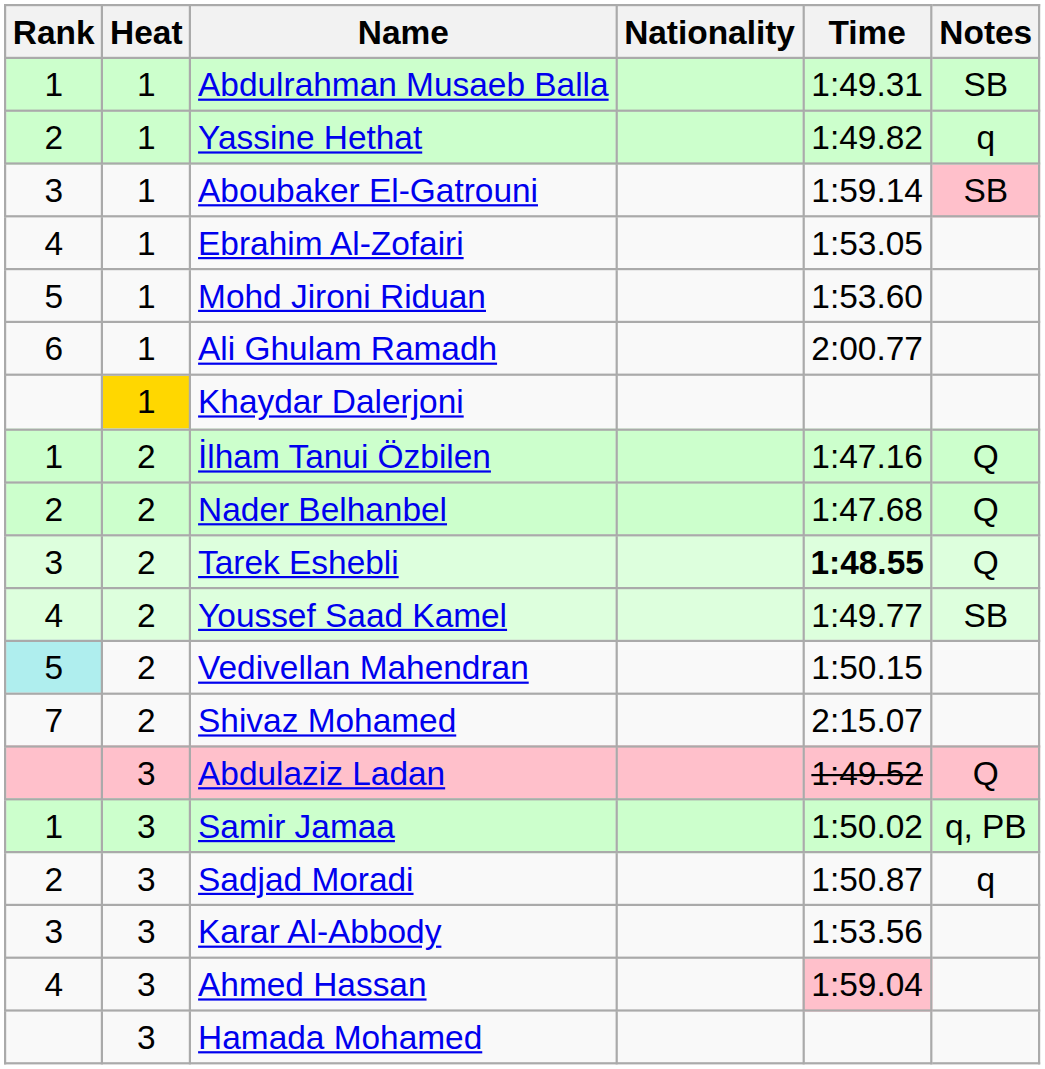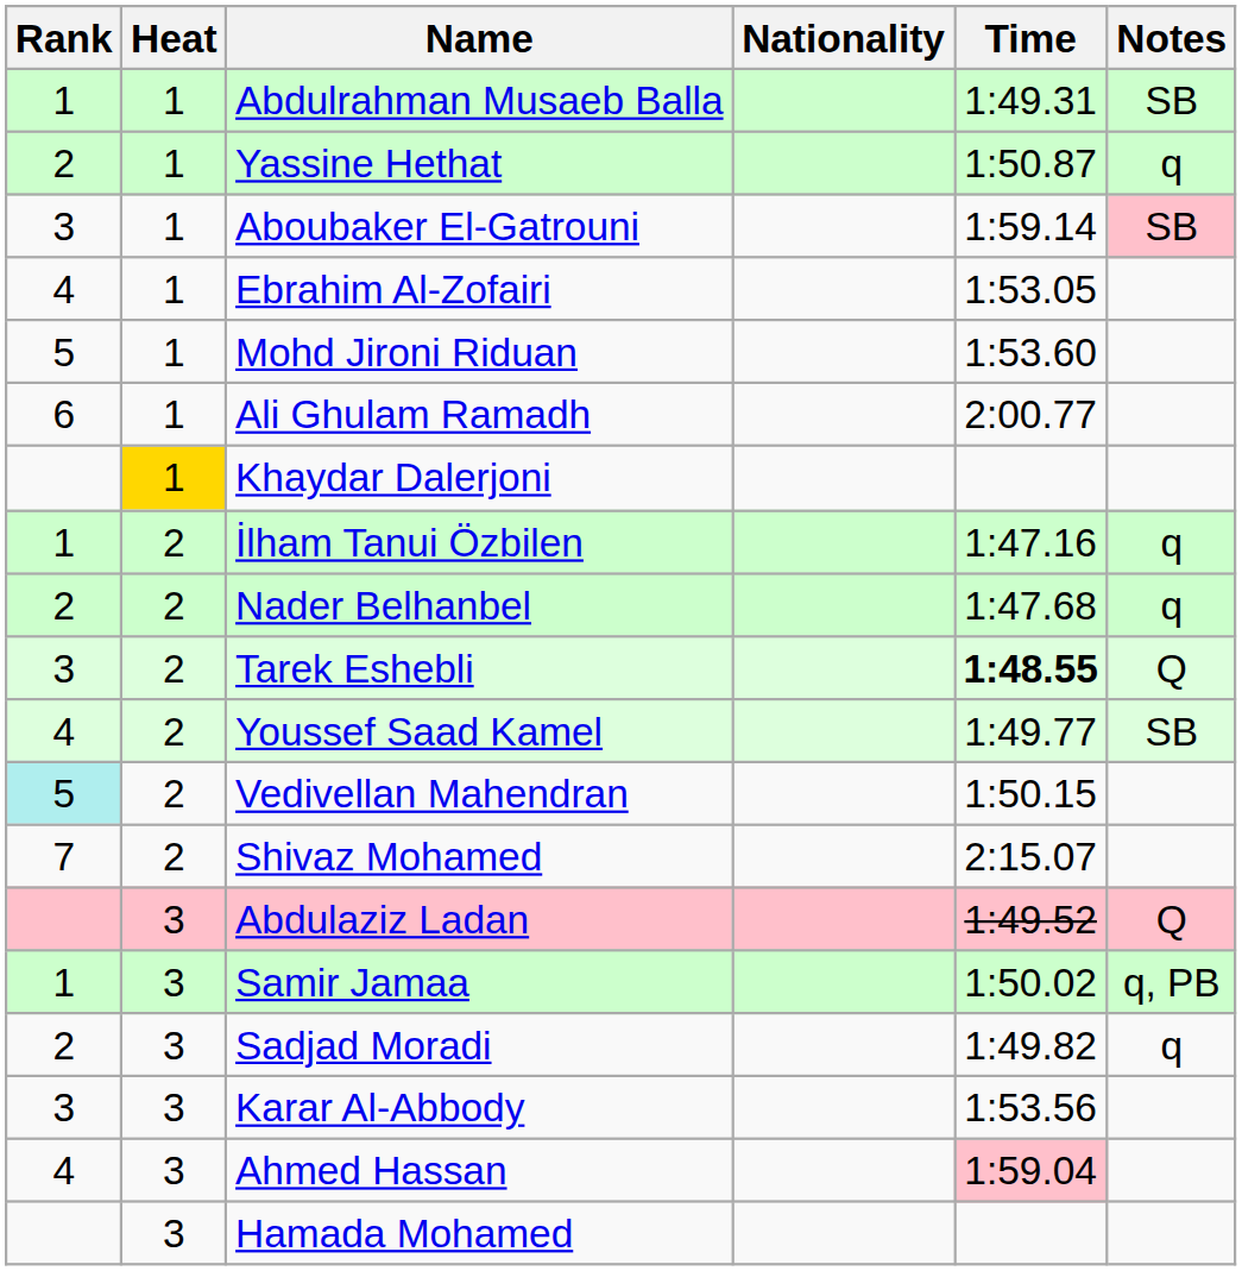Yassine Hethat | Time: 1:49.82 -> 1:50.87
İlham Tanui Özbilen | Notes: Q -> q
Nader Belhanbel | Notes: Q -> q
Sadjad Moradi | Time: 1:50.87 -> 1:49.82
